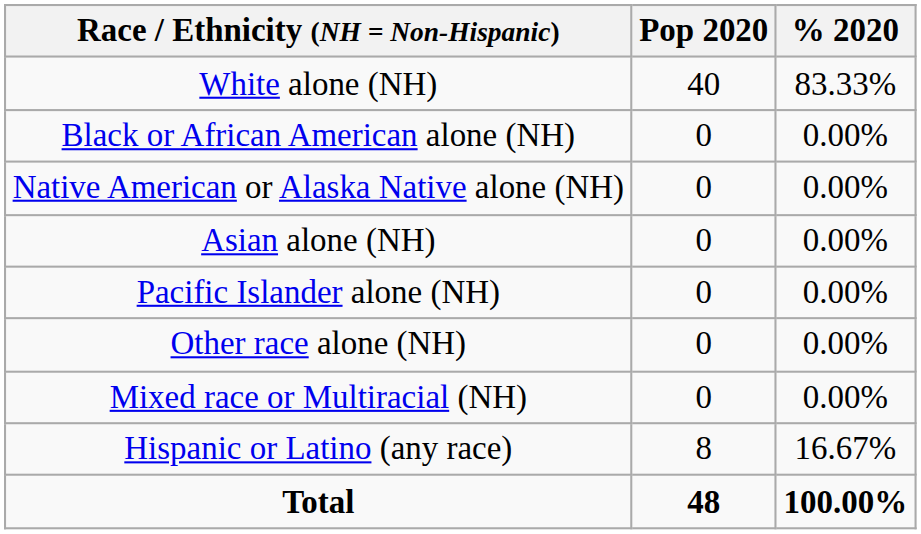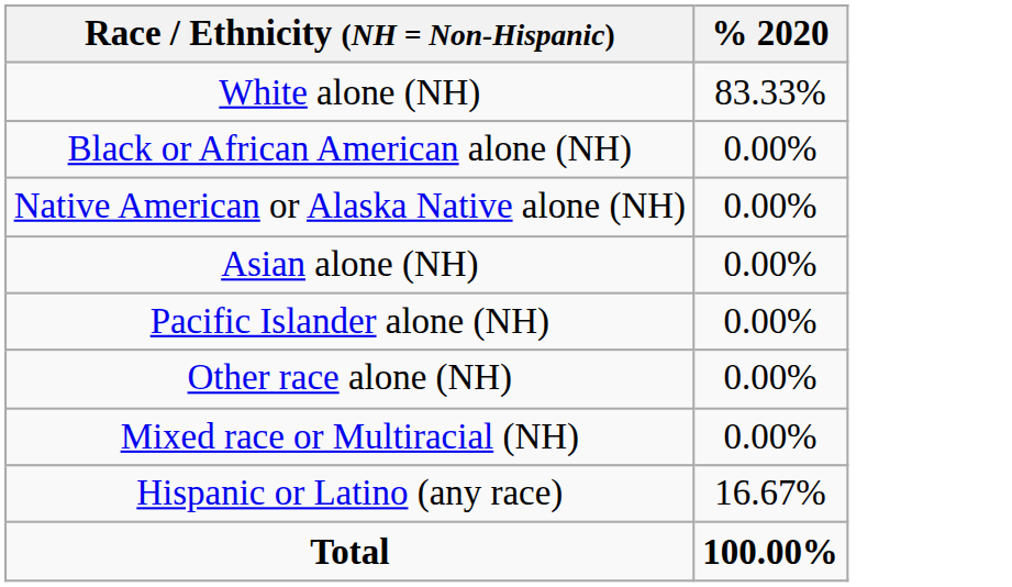- column: Pop 2020 | 40 | 0 | 0 | 0 | 0 | 0 | 0 | 8 | 48
